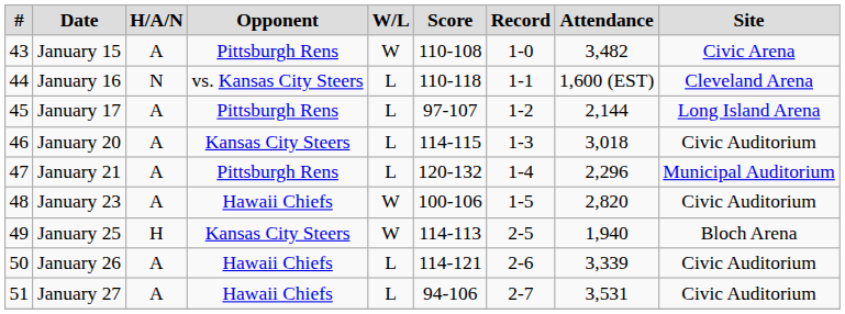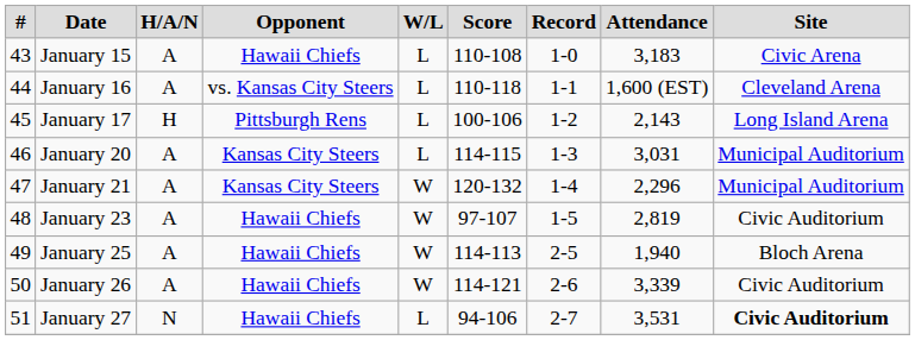January 15 | Opponent: Pittsburgh Rens -> Hawaii Chiefs
January 15 | W/L: W -> L
January 15 | Attendance: 3,482 -> 3,183
January 16 | H/A/N: N -> A
January 17 | H/A/N: A -> H
January 17 | Score: 97-107 -> 100-106
January 17 | Attendance: 2,144 -> 2,143
January 20 | Attendance: 3,018 -> 3,031
January 20 | Site: Civic Auditorium -> Municipal Auditorium
January 21 | Opponent: Pittsburgh Rens -> Kansas City Steers
January 21 | W/L: L -> W
January 23 | Score: 100-106 -> 97-107
January 23 | Attendance: 2,820 -> 2,819
January 25 | H/A/N: H -> A
January 25 | Opponent: Kansas City Steers -> Hawaii Chiefs
January 26 | W/L: L -> W
January 27 | H/A/N: A -> N
January 27 | Site: normal -> bold
